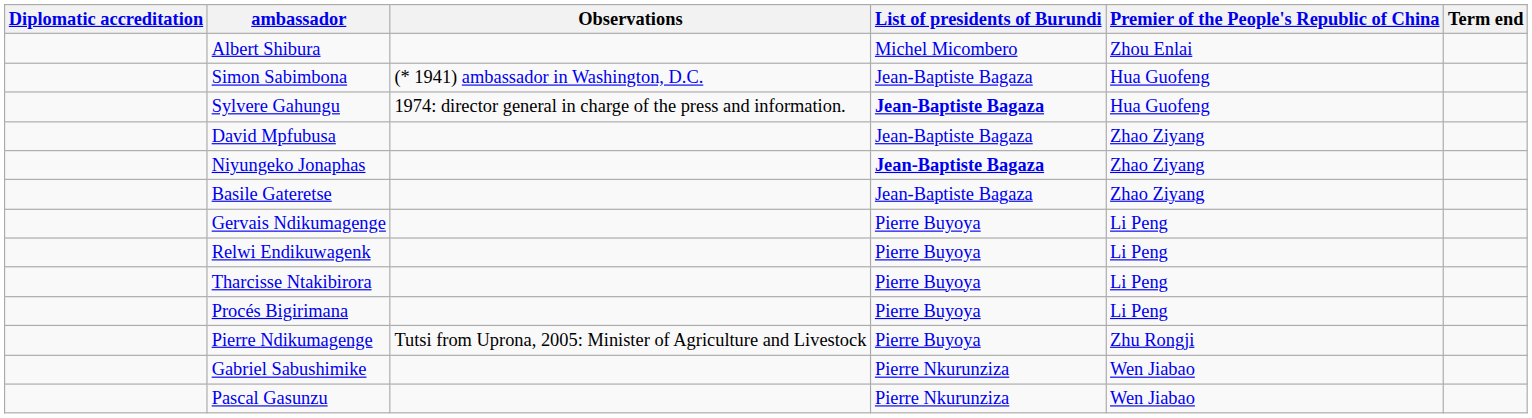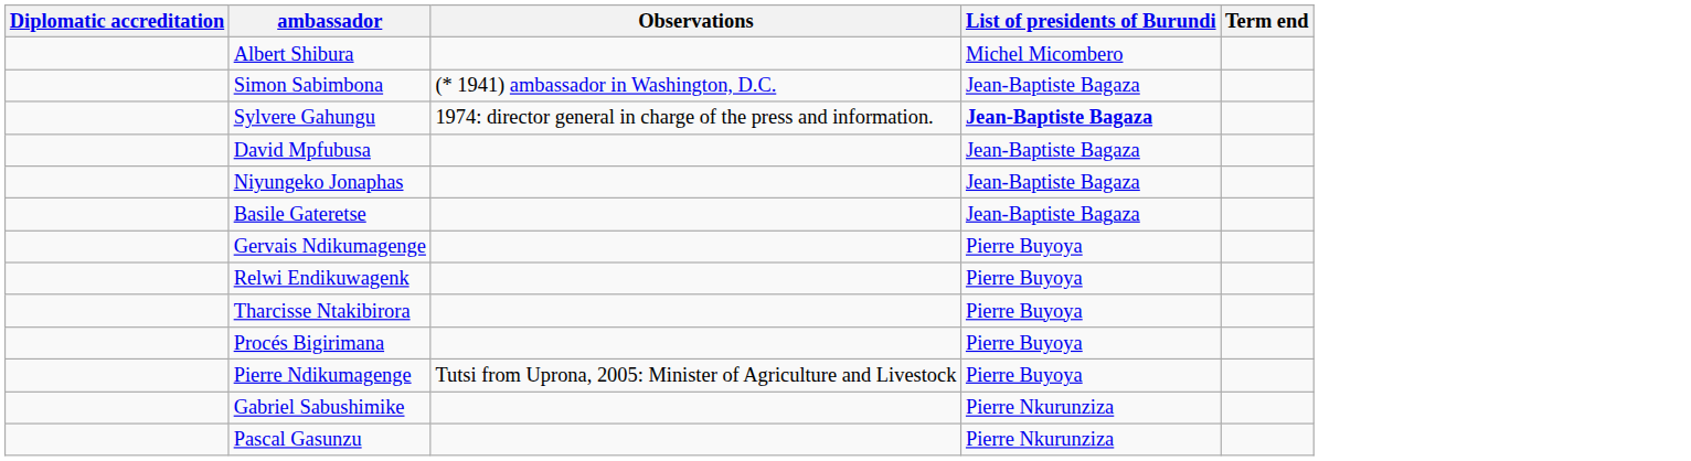- column: Premier of the People's Republic of China | Zhou Enlai | Hua Guofeng | Hua Guofeng | Zhao Ziyang | Zhao Ziyang | Zhao Ziyang | Li Peng | Li Peng | Li Peng | Li Peng | Zhu Rongji | Wen Jiabao | Wen Jiabao
Niyungeko Jonaphas | List of presidents of Burundi: bold -> normal
